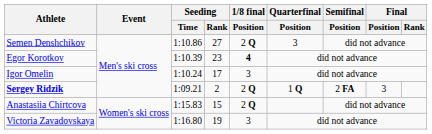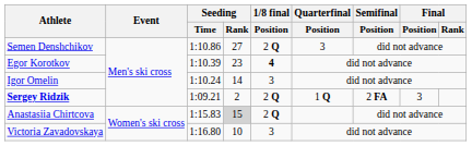Igor Omelin | Seeding / Rank: 17 -> 14
Anastasiia Chirtcova | Seeding / Rank: no background -> lightgrey background
Victoria Zavadovskaya | Seeding / Rank: 19 -> 10
